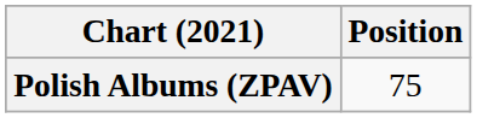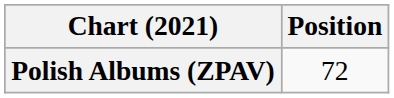Polish Albums (ZPAV) | Position: 75 -> 72
